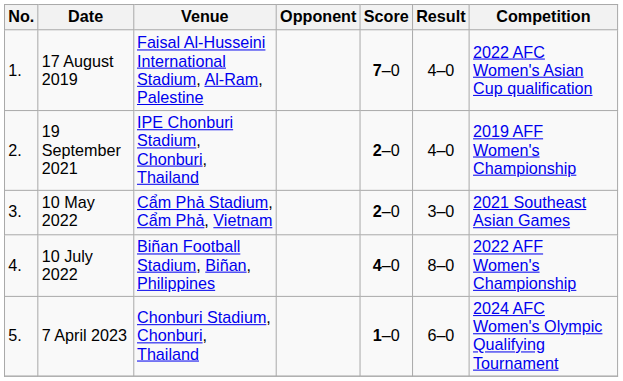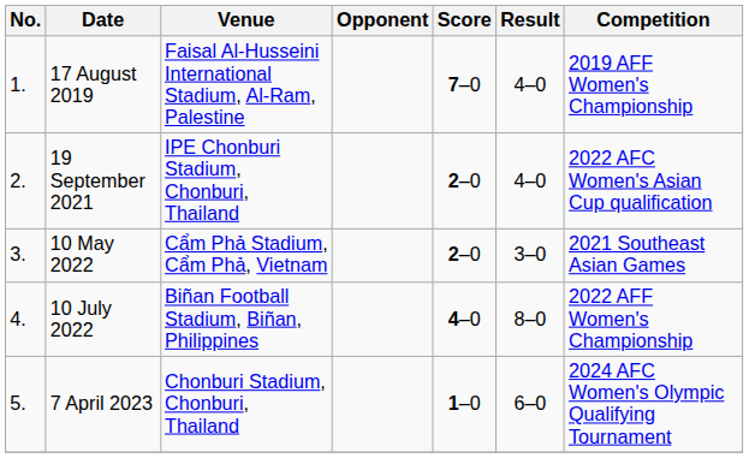17 August 2019 | Competition: 2022 AFC Women's Asian Cup qualification -> 2019 AFF Women's Championship
19 September 2021 | Competition: 2019 AFF Women's Championship -> 2022 AFC Women's Asian Cup qualification
